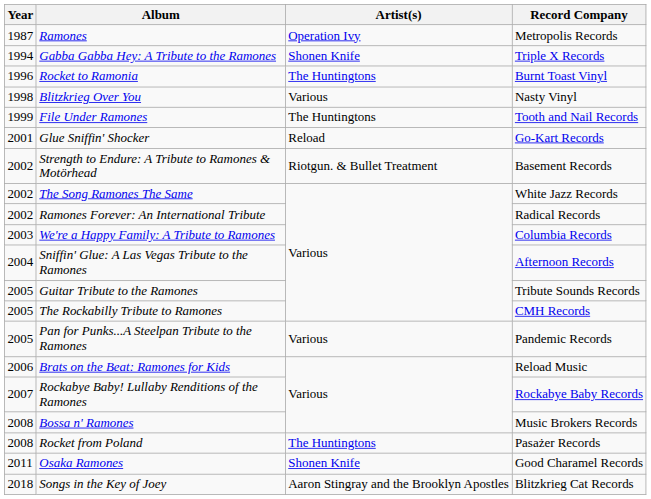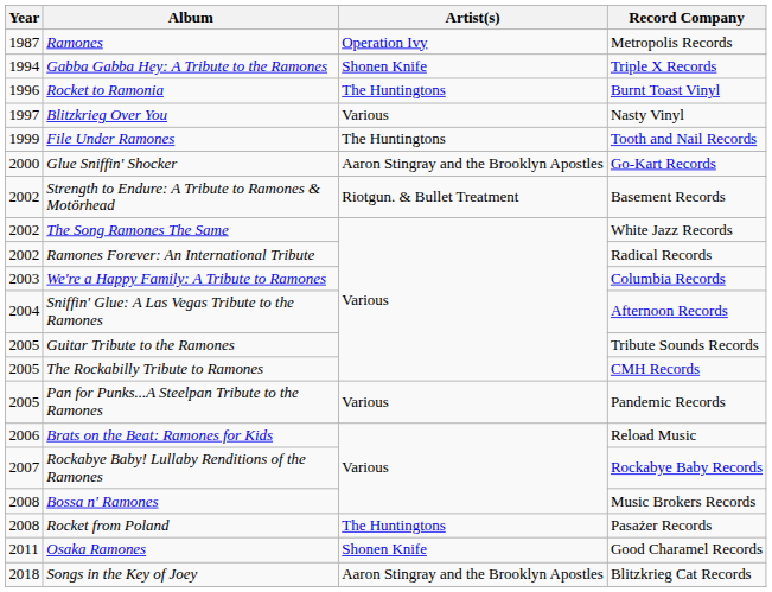Blitzkrieg Over You | Year: 1998 -> 1997
Glue Sniffin' Shocker | Year: 2001 -> 2000
Glue Sniffin' Shocker | Artist(s): Reload -> Aaron Stingray and the Brooklyn Apostles
